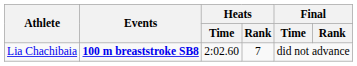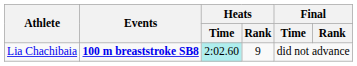Lia Chachibaia | Heats / Time: no background -> paleturquoise background
Lia Chachibaia | Heats / Rank: 7 -> 9
